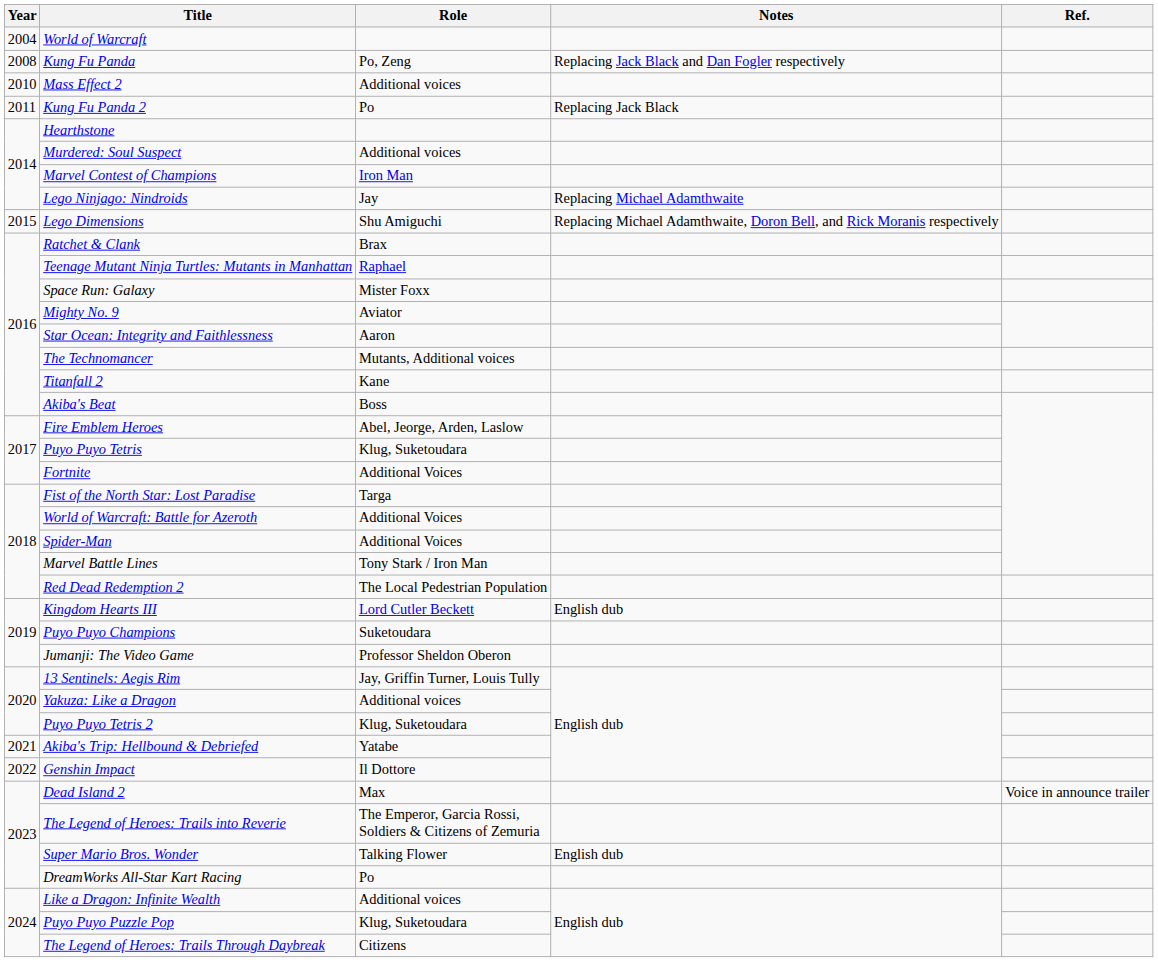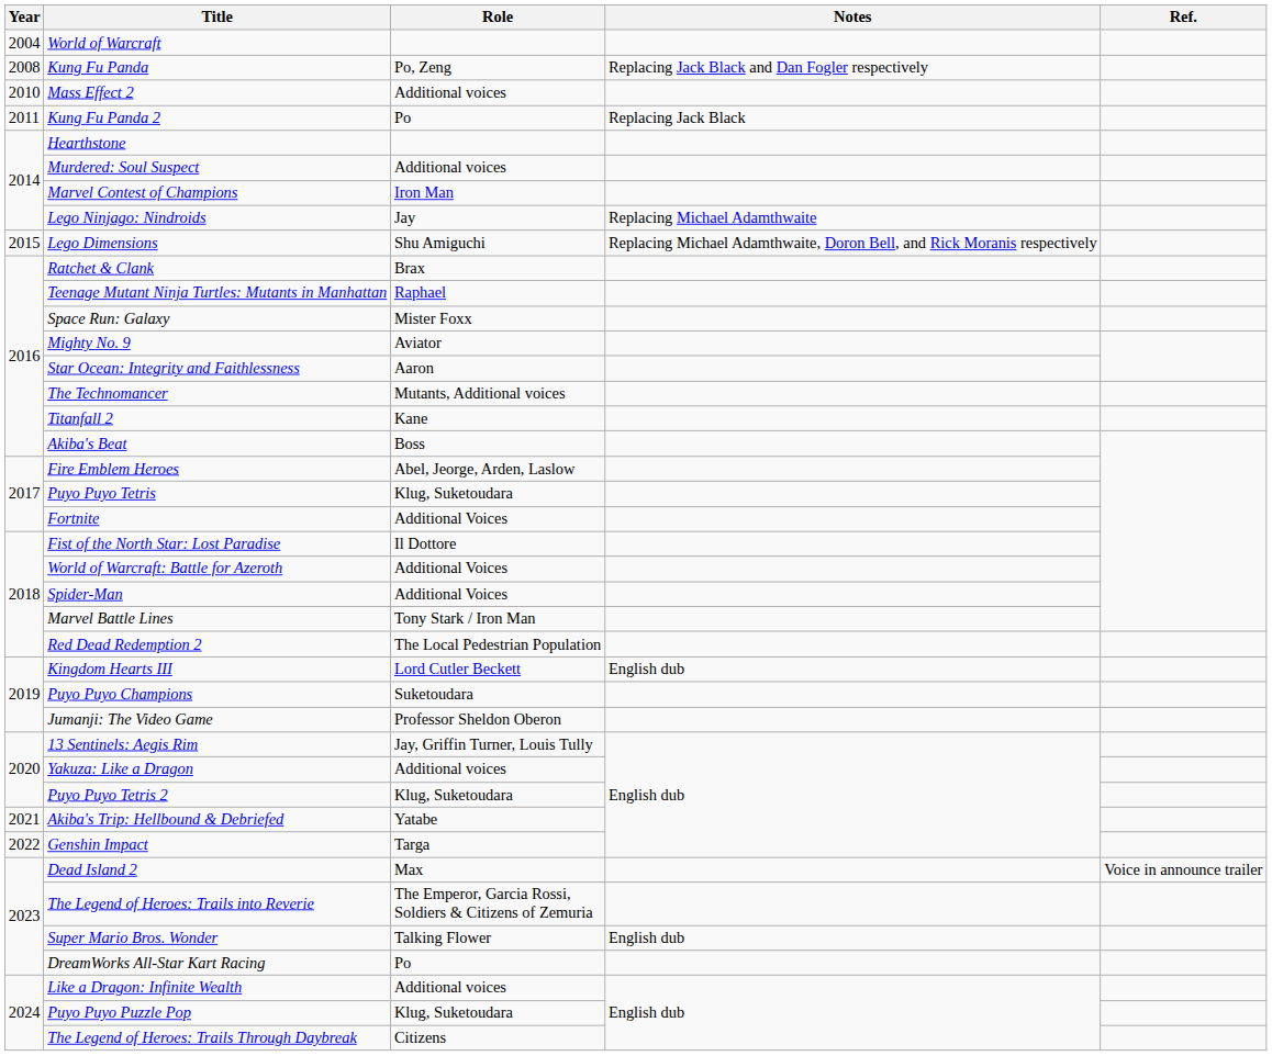Fist of the North Star: Lost Paradise | Role: Targa -> Il Dottore
Genshin Impact | Role: Il Dottore -> Targa
